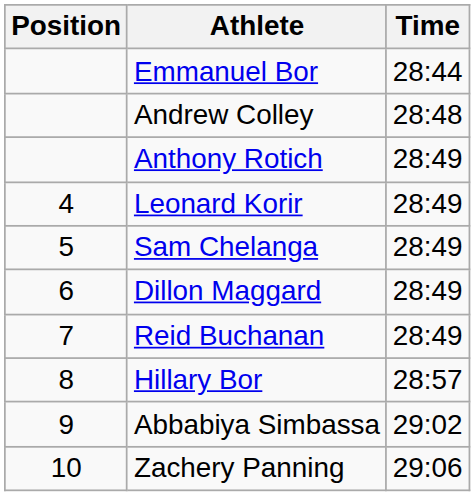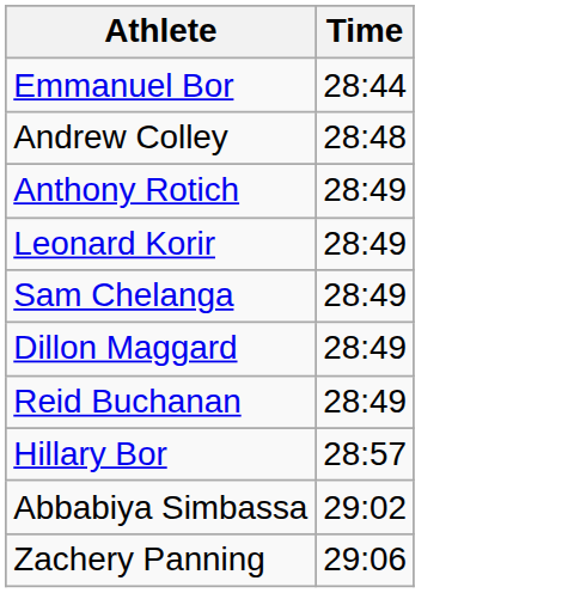- column: Position | 4 | 5 | 6 | 7 | 8 | 9 | 10
